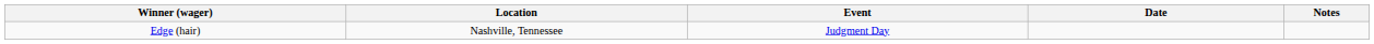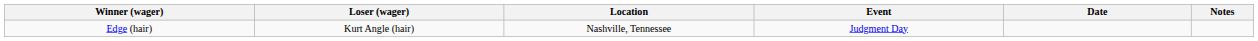+ column: Loser (wager) | Kurt Angle (hair)
